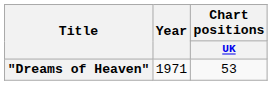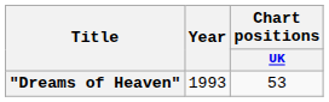"Dreams of Heaven" | Year: 1971 -> 1993
